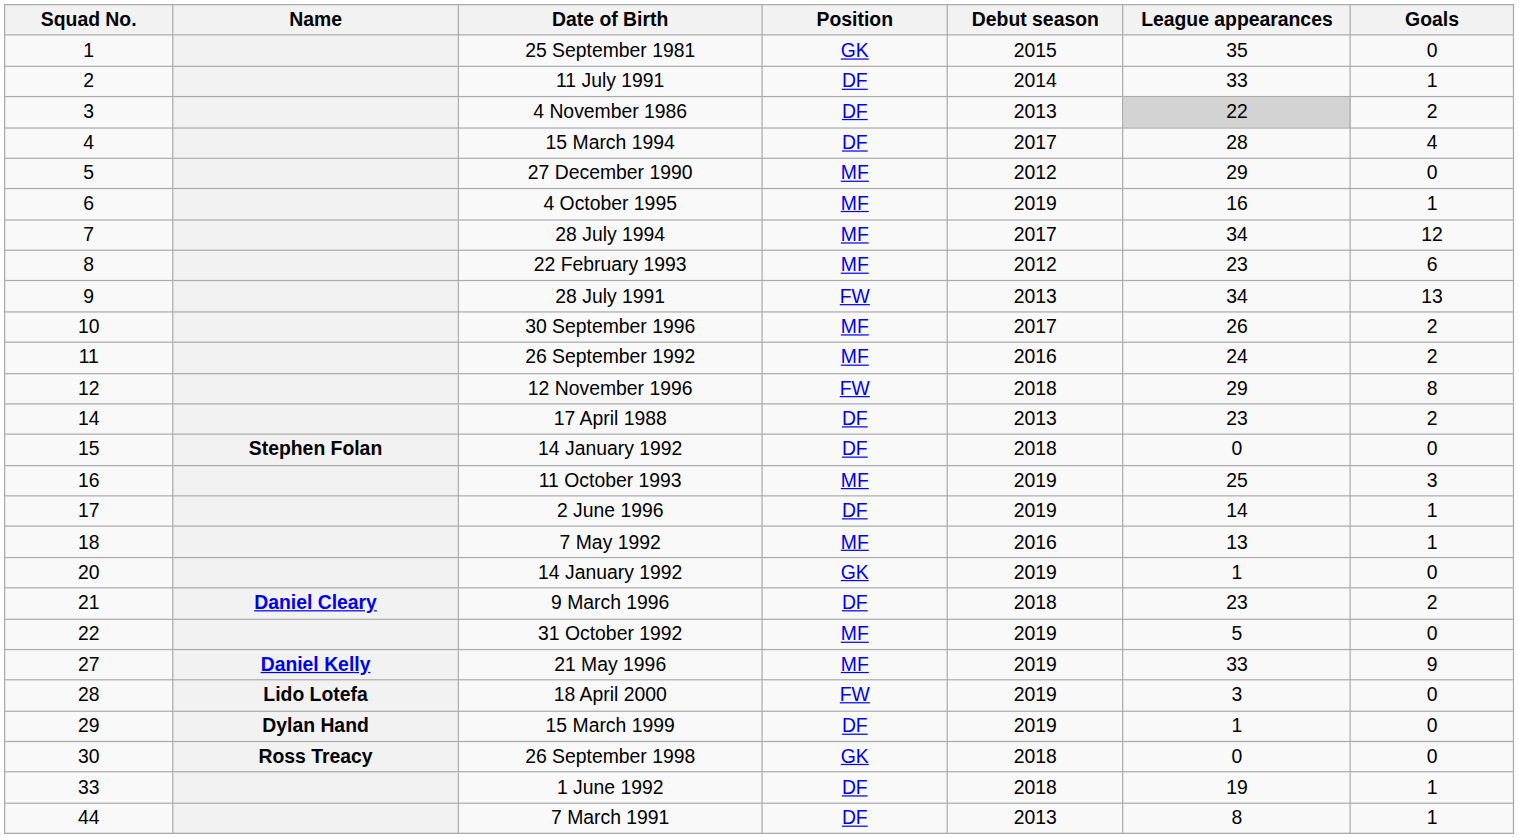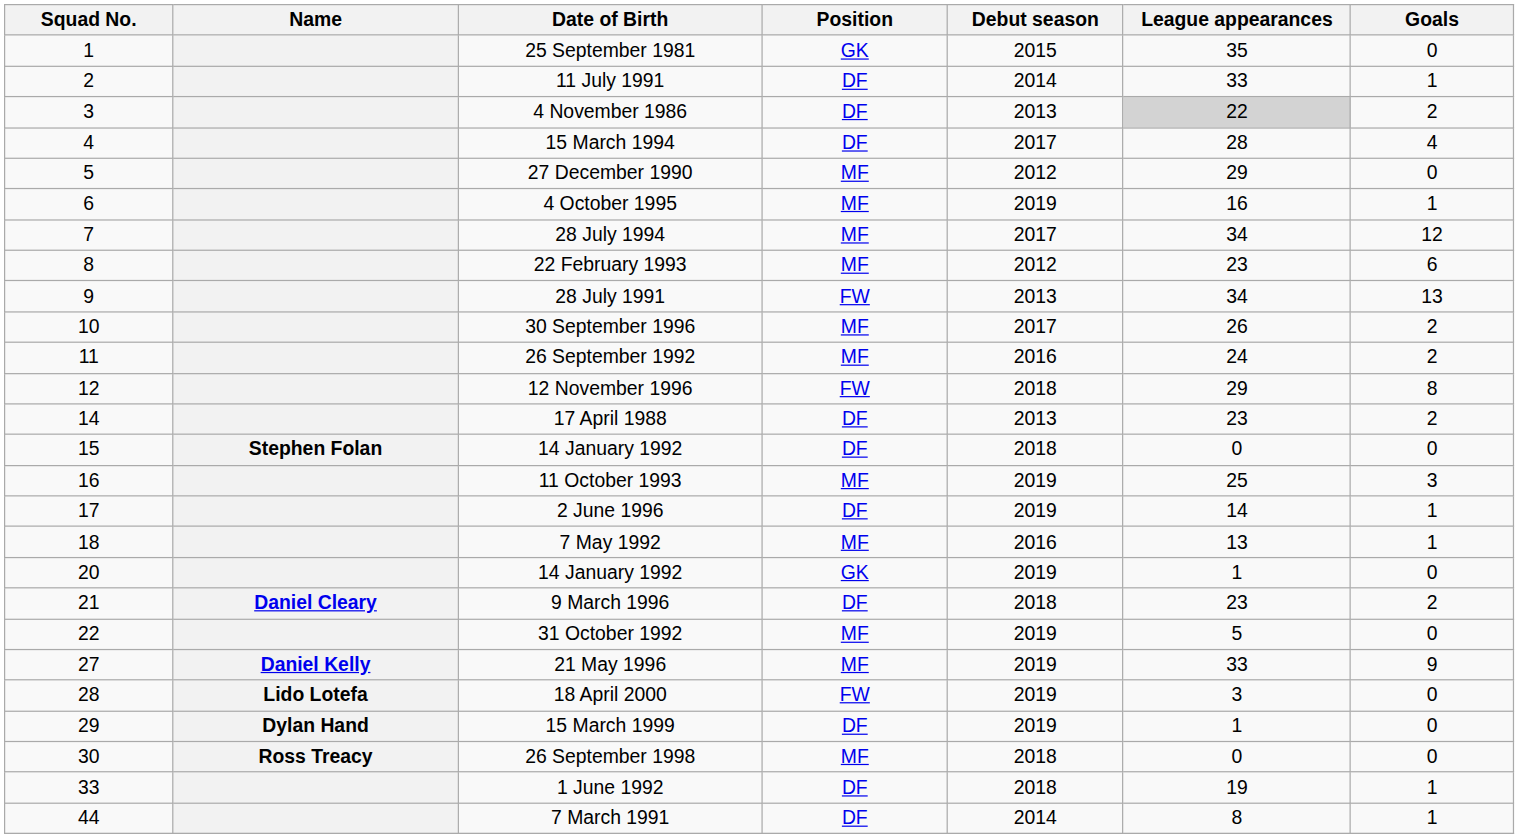26 September 1998 | Position: GK -> MF
7 March 1991 | Debut season: 2013 -> 2014
